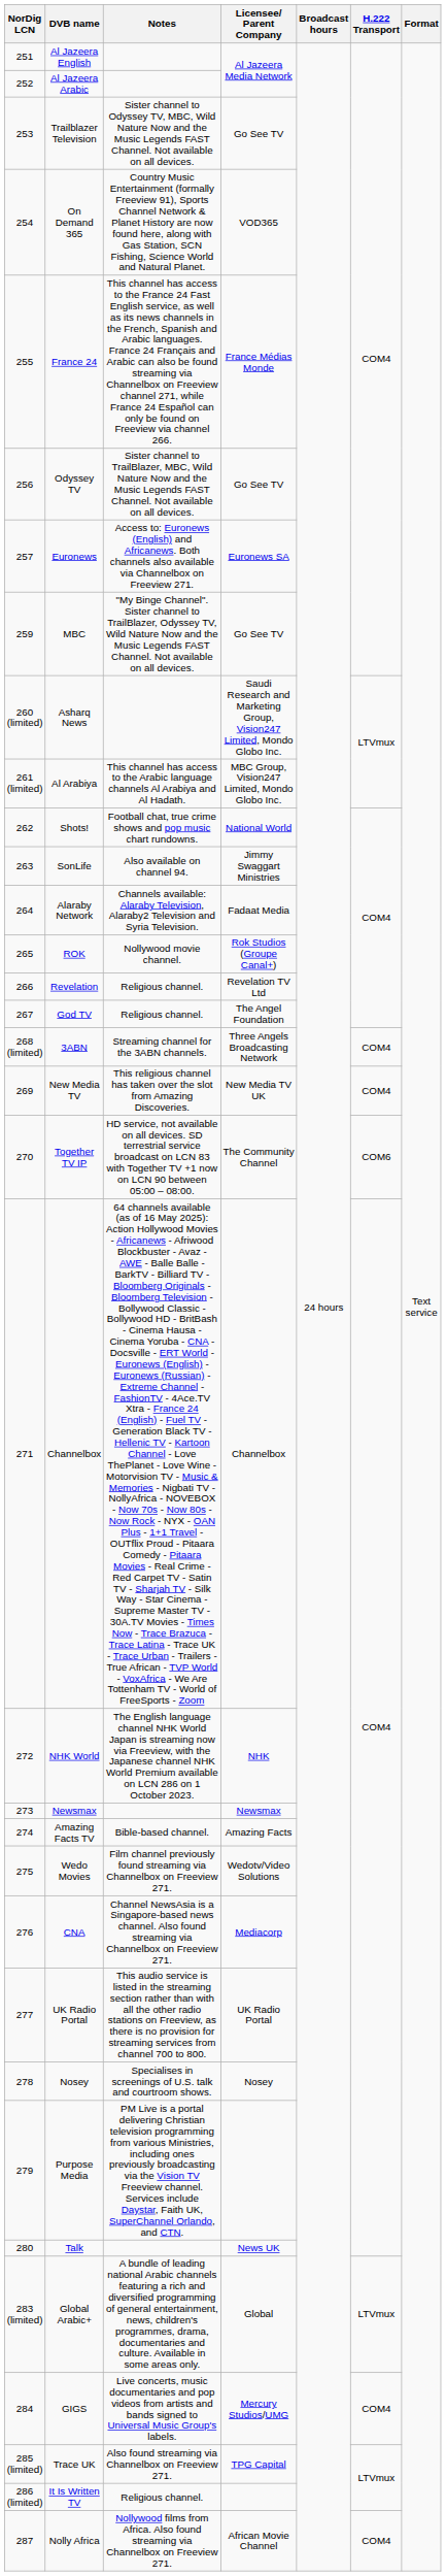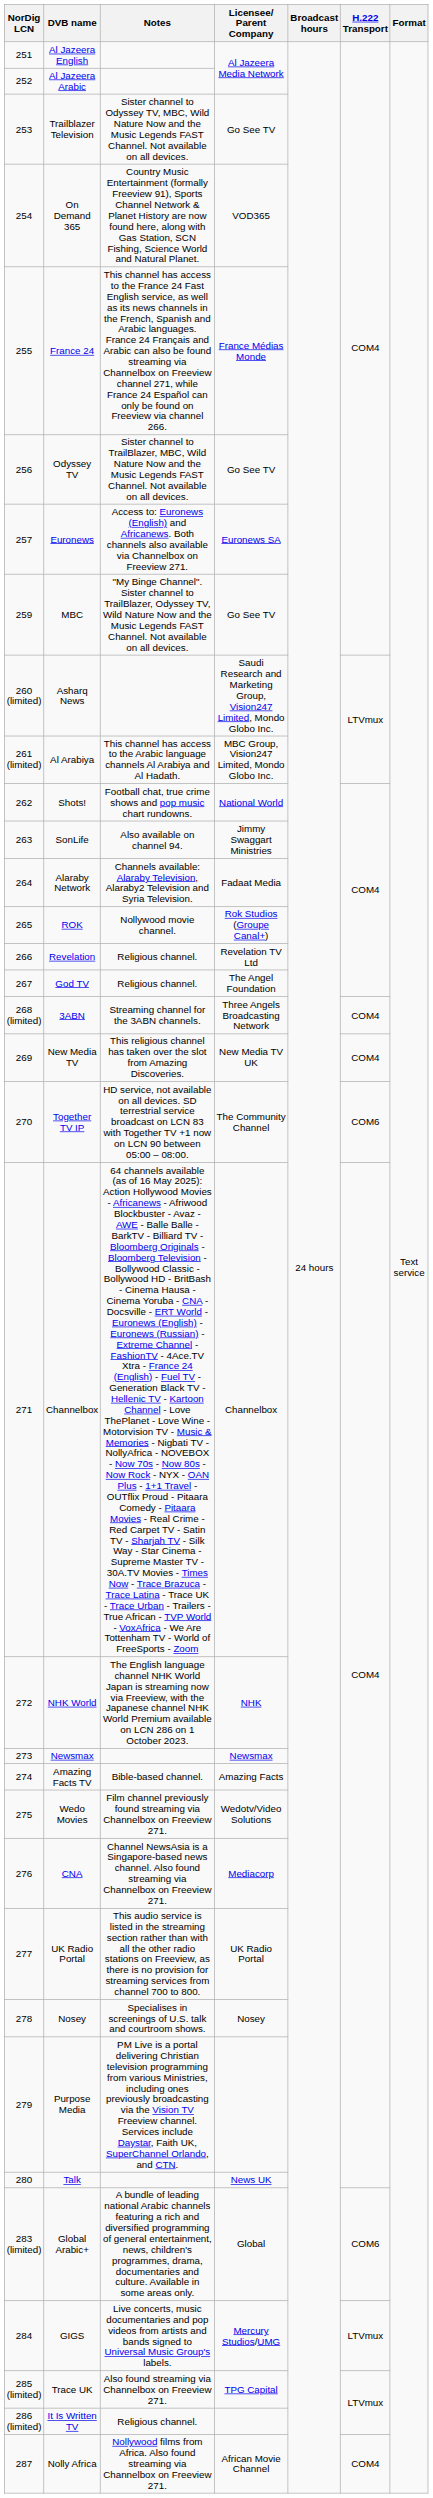Global Arabic+ | H.222 Transport: LTVmux -> COM6
GIGS | H.222 Transport: COM4 -> LTVmux
